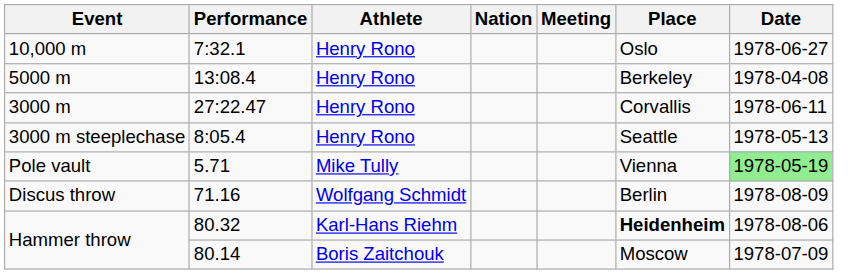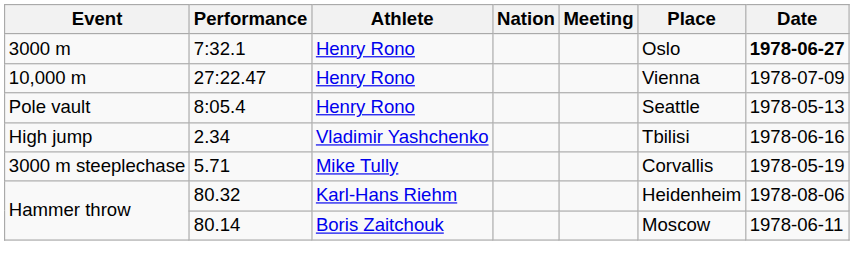7:32.1 | Event: 10,000 m -> 3000 m
7:32.1 | Date: normal -> bold
- row: 5000 m | 13:08.4 | Henry Rono | Berkeley | 1978-04-08
27:22.47 | Event: 3000 m -> 10,000 m
27:22.47 | Place: Corvallis -> Vienna
27:22.47 | Date: 1978-06-11 -> 1978-07-09
8:05.4 | Event: 3000 m steeplechase -> Pole vault
+ row: High jump | 2.34 | Vladimir Yashchenko | Tbilisi | 1978-06-16
5.71 | Event: Pole vault -> 3000 m steeplechase
5.71 | Place: Vienna -> Corvallis
5.71 | Date: lightgreen background -> no background
- row: Discus throw | 71.16 | Wolfgang Schmidt | Berlin | 1978-08-09
80.32 | Place: bold -> normal
80.14 | Date: 1978-07-09 -> 1978-06-11
